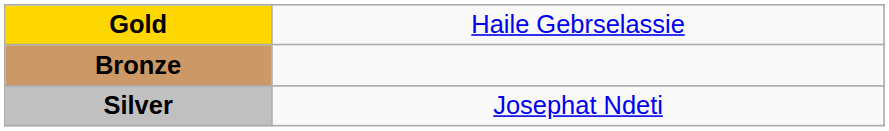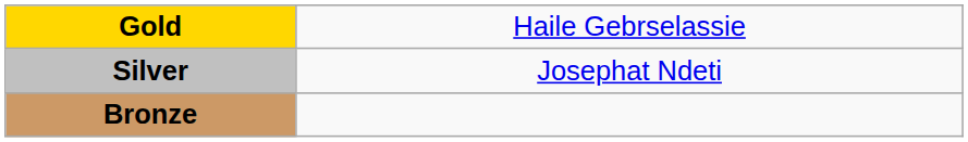rows swapped: Silver <-> Bronze
